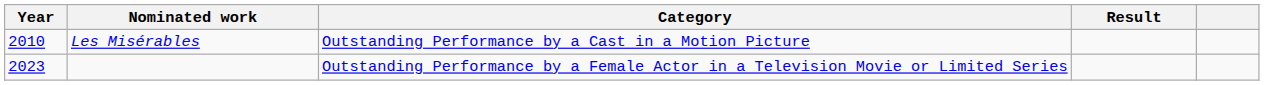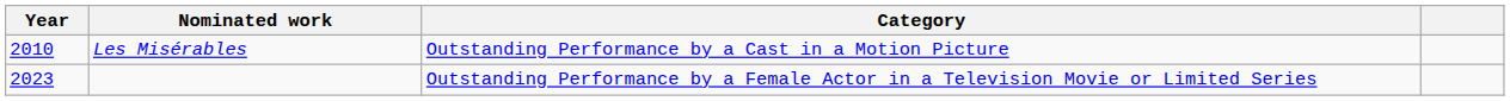- column: Result
